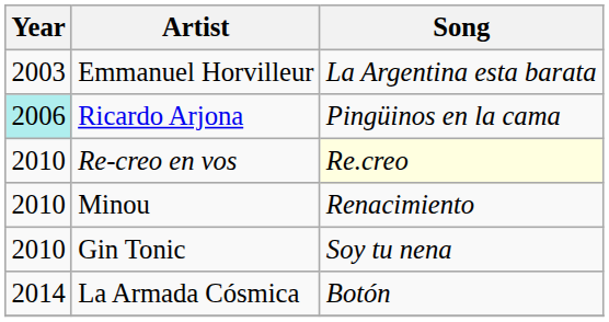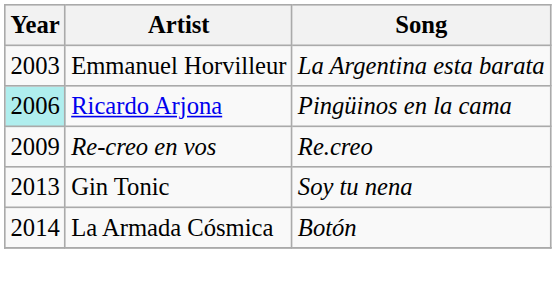Re-creo en vos | Year: 2010 -> 2009
Re-creo en vos | Song: lightyellow background -> no background
- row: 2010 | Minou | Renacimiento
Gin Tonic | Year: 2010 -> 2013
